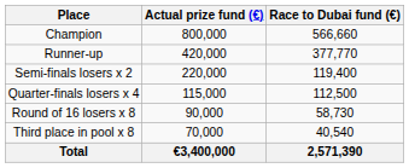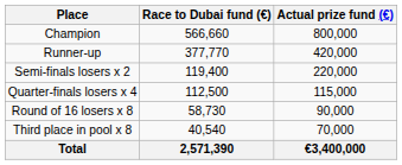columns swapped: Actual prize fund (€) <-> Race to Dubai fund (€)
